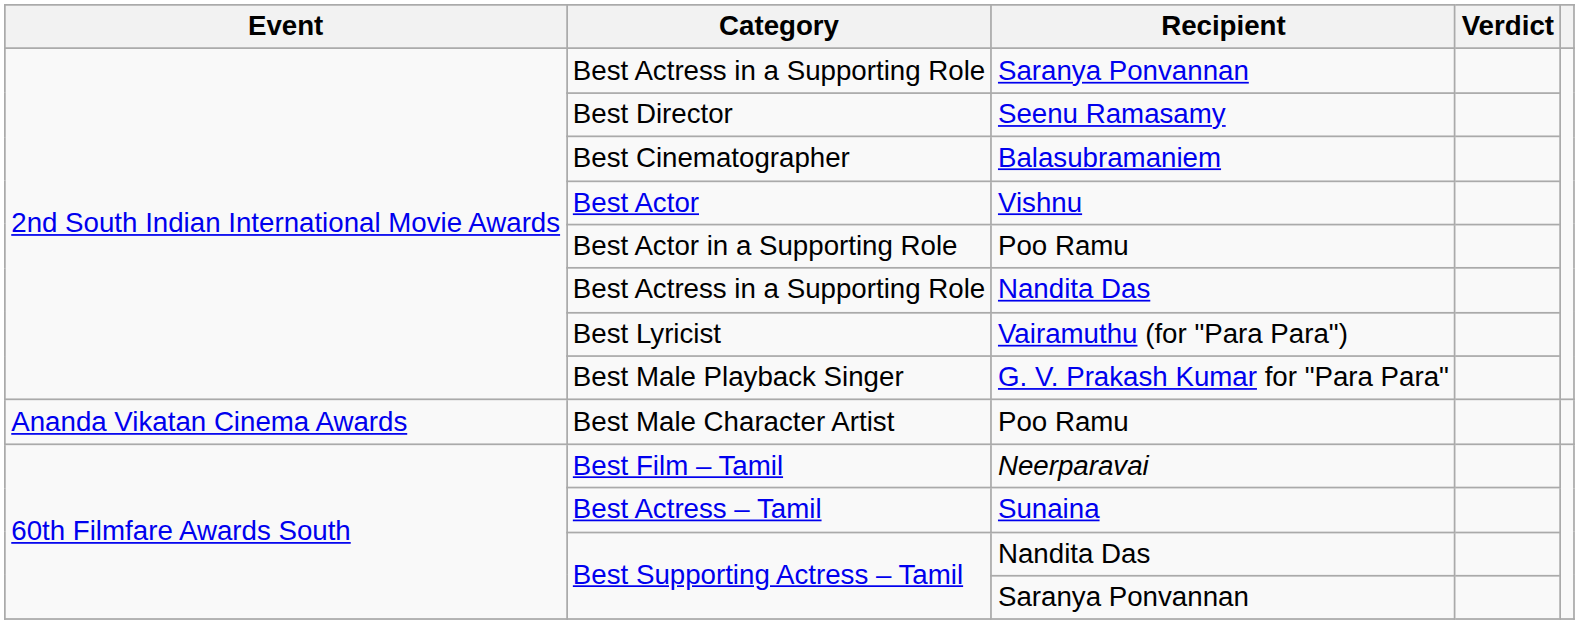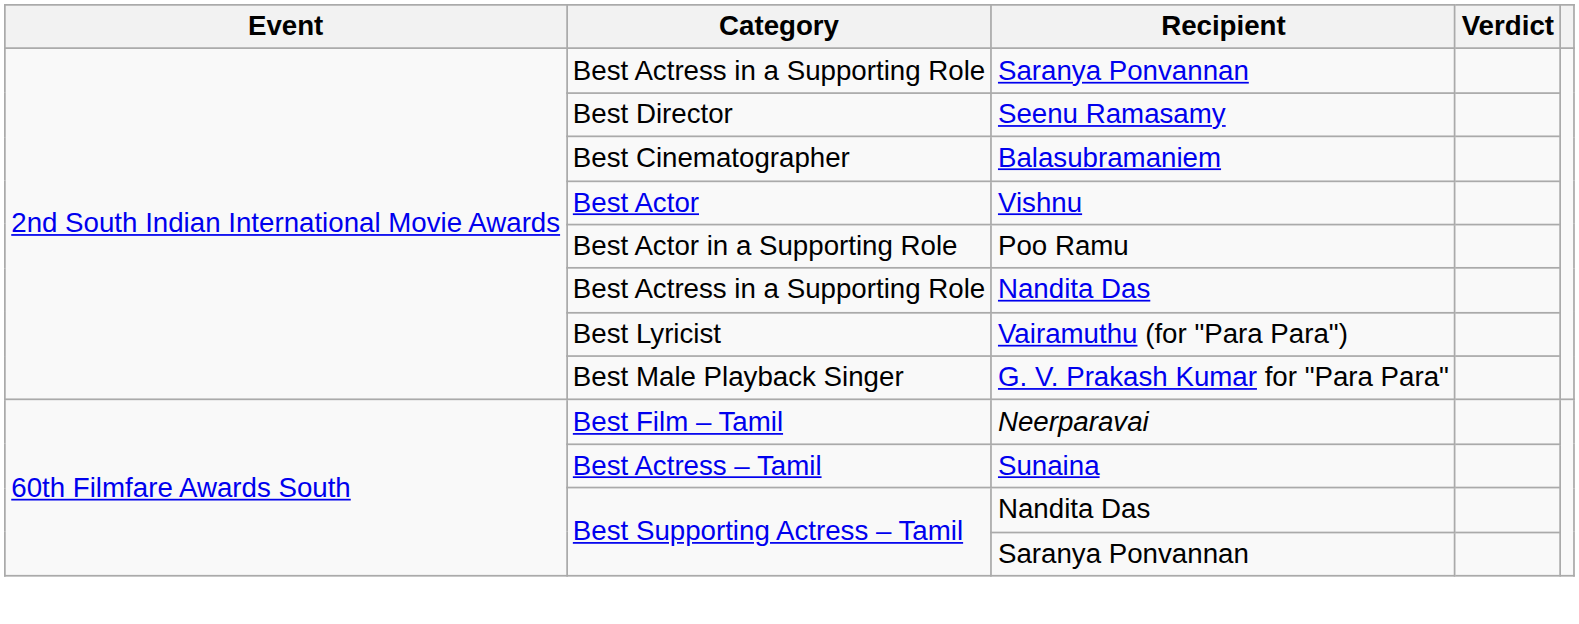- row: Ananda Vikatan Cinema Awards | Best Male Character Artist | Poo Ramu
